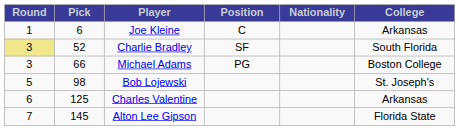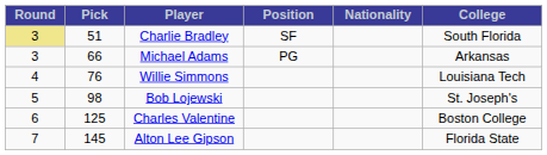- row: 1 | 6 | Joe Kleine | C | Arkansas
Charlie Bradley | Pick: 52 -> 51
Michael Adams | College: Boston College -> Arkansas
+ row: 4 | 76 | Willie Simmons | Louisiana Tech
Charles Valentine | College: Arkansas -> Boston College
